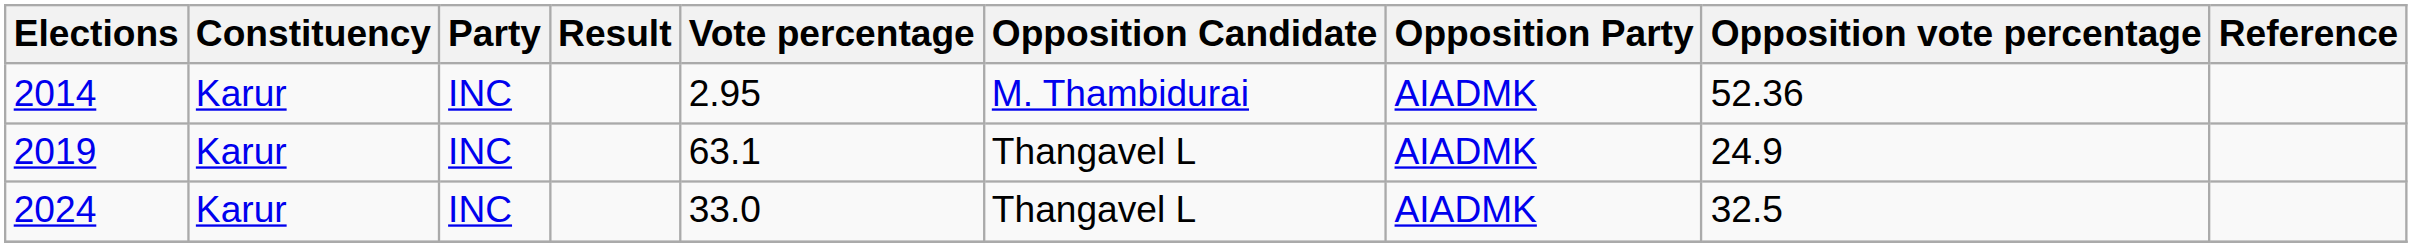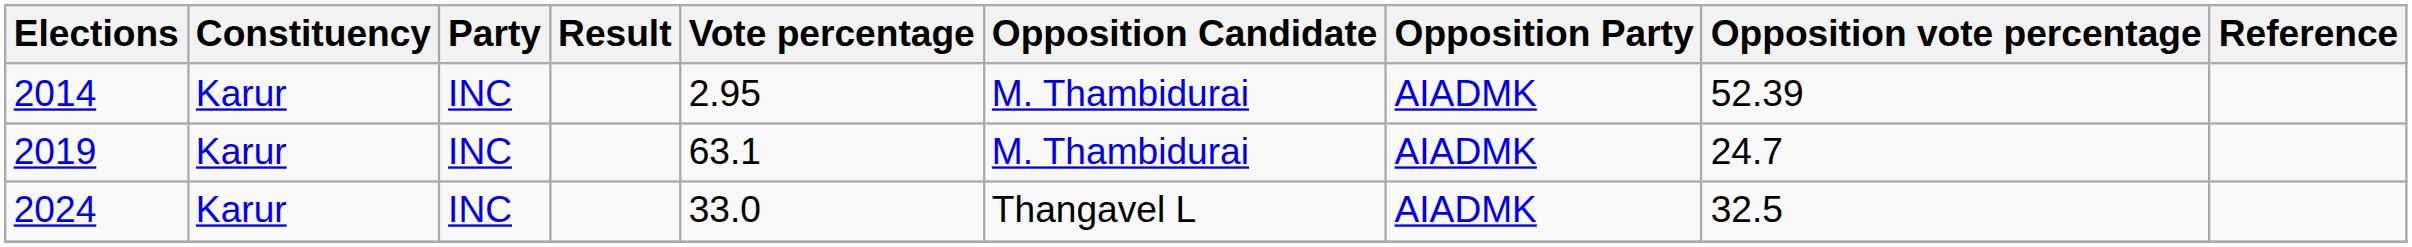2014 | Opposition vote percentage: 52.36 -> 52.39
2019 | Opposition Candidate: Thangavel L -> M. Thambidurai
2019 | Opposition vote percentage: 24.9 -> 24.7
